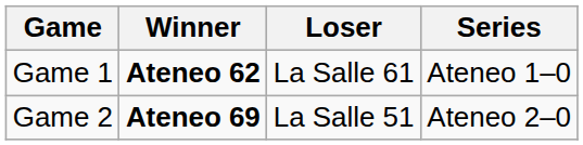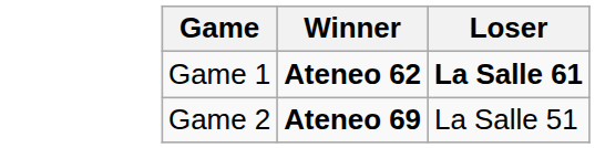- column: Series | Ateneo 1–0 | Ateneo 2–0
Game 1 | Loser: normal -> bold
